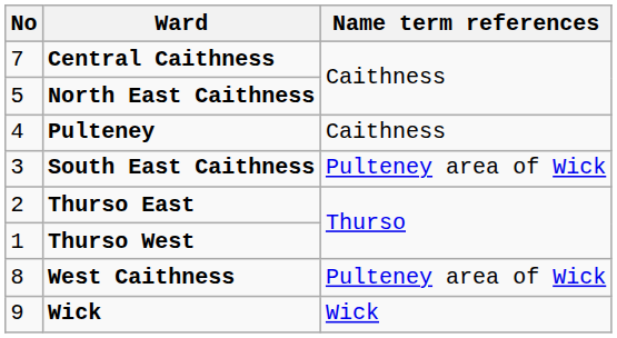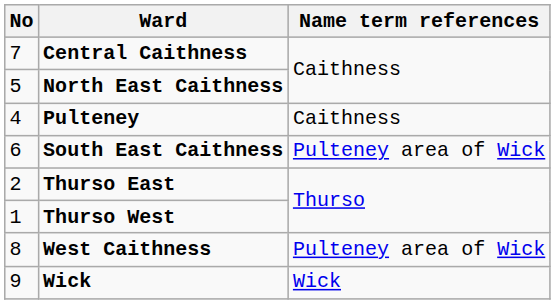South East Caithness | No: 3 -> 6
